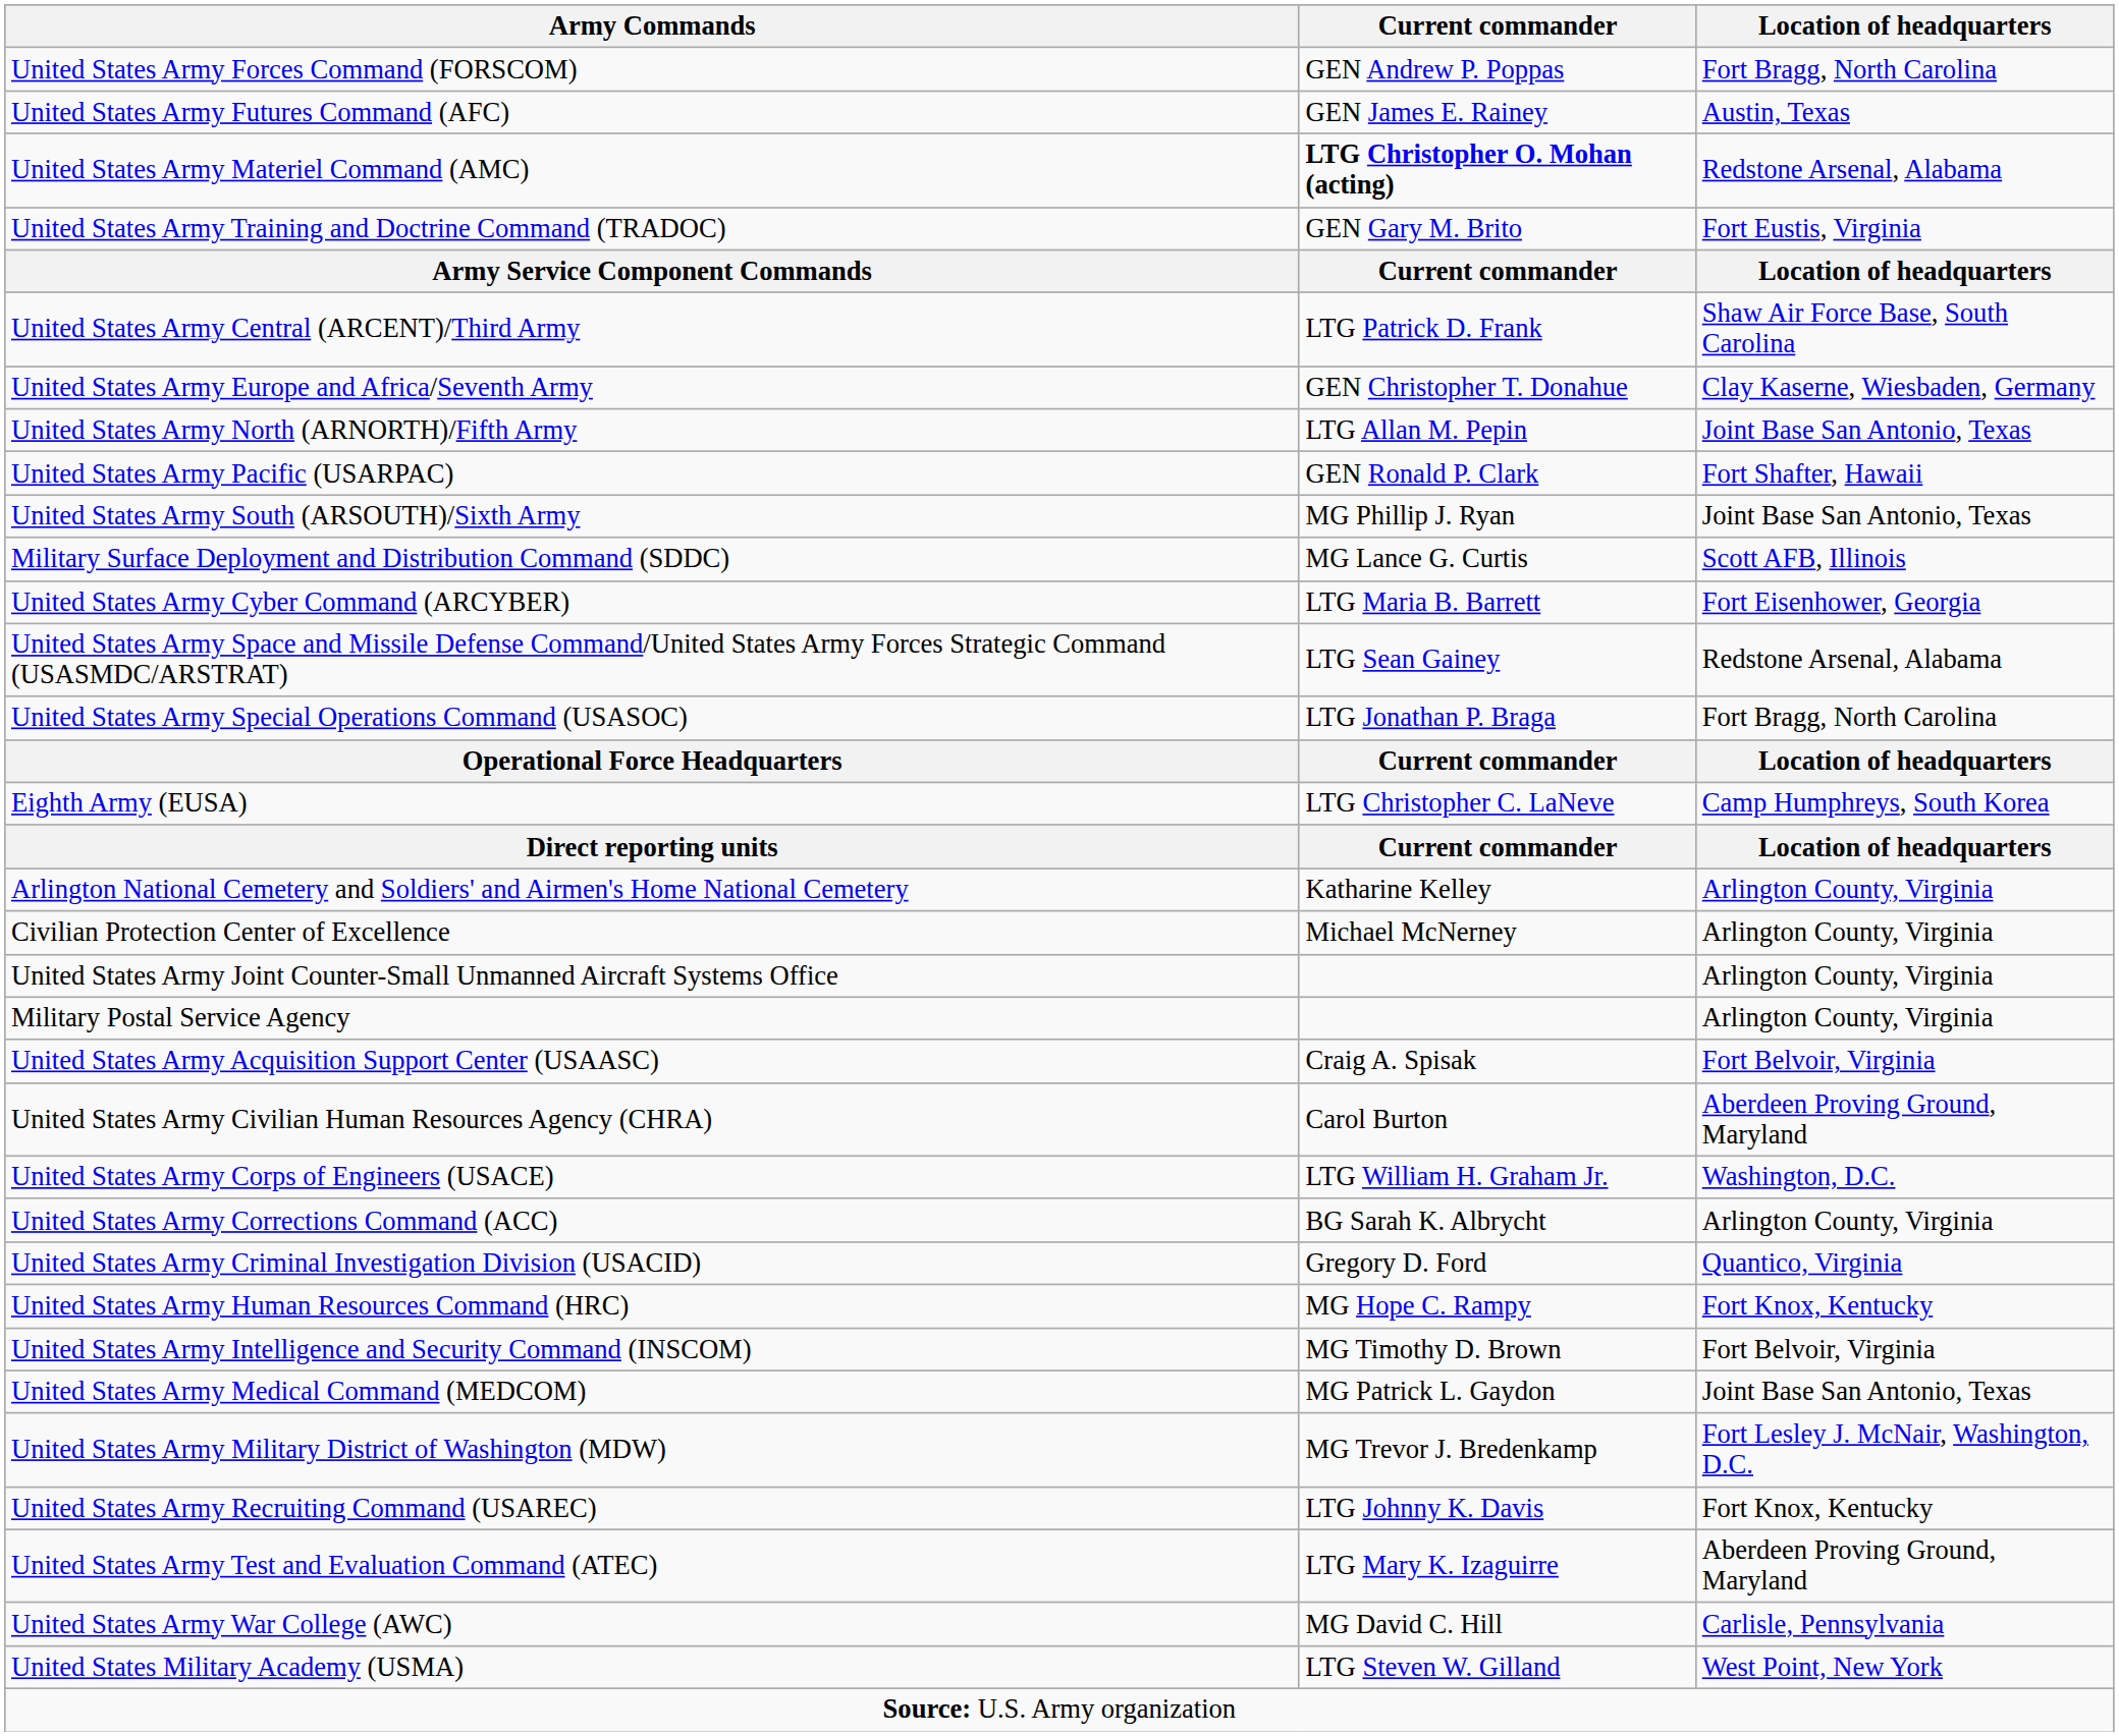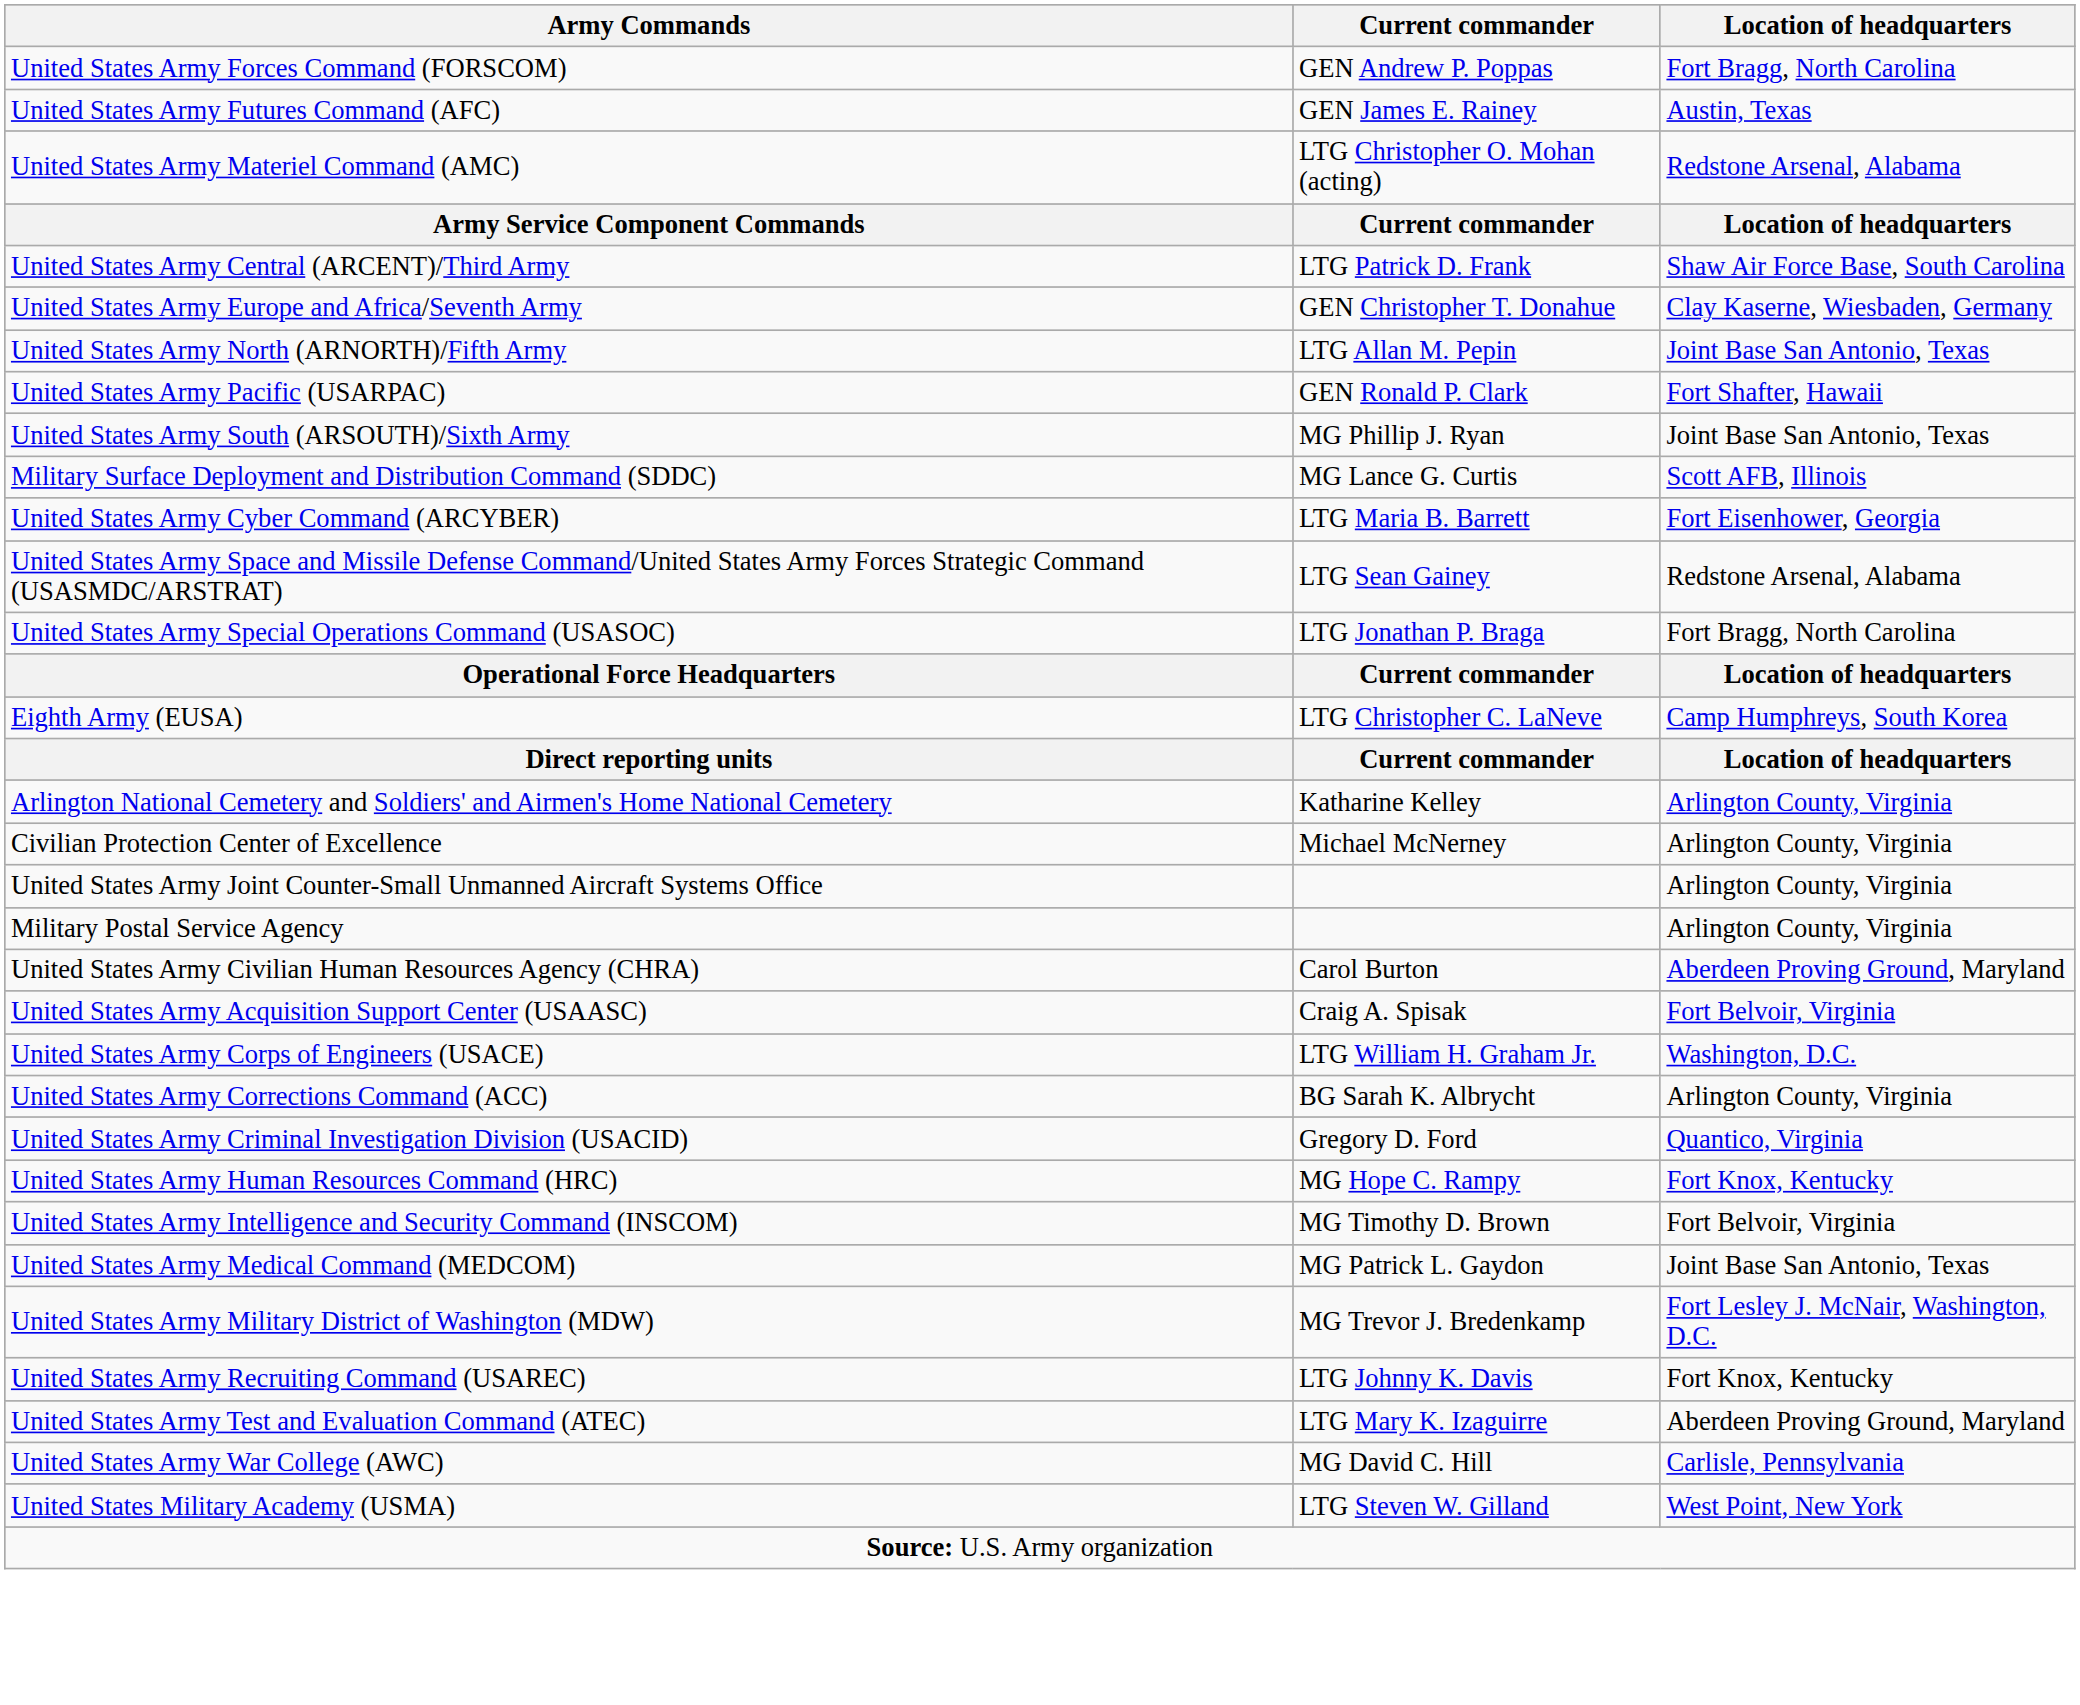United States Army Materiel Command (AMC) | Current commander: bold -> normal
- row: United States Army Training and Doctrine Command (TRADOC) | GEN Gary M. Brito | Fort Eustis, Virginia
rows swapped: United States Army Acquisition Support Center (USAASC) <-> United States Army Civilian Human Resources Agency (CHRA)
